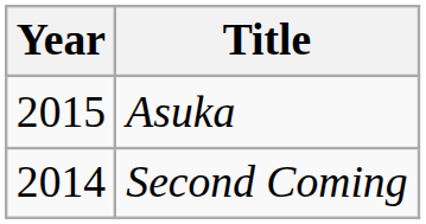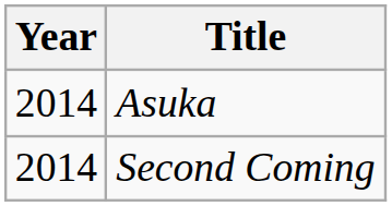Asuka | Year: 2015 -> 2014
